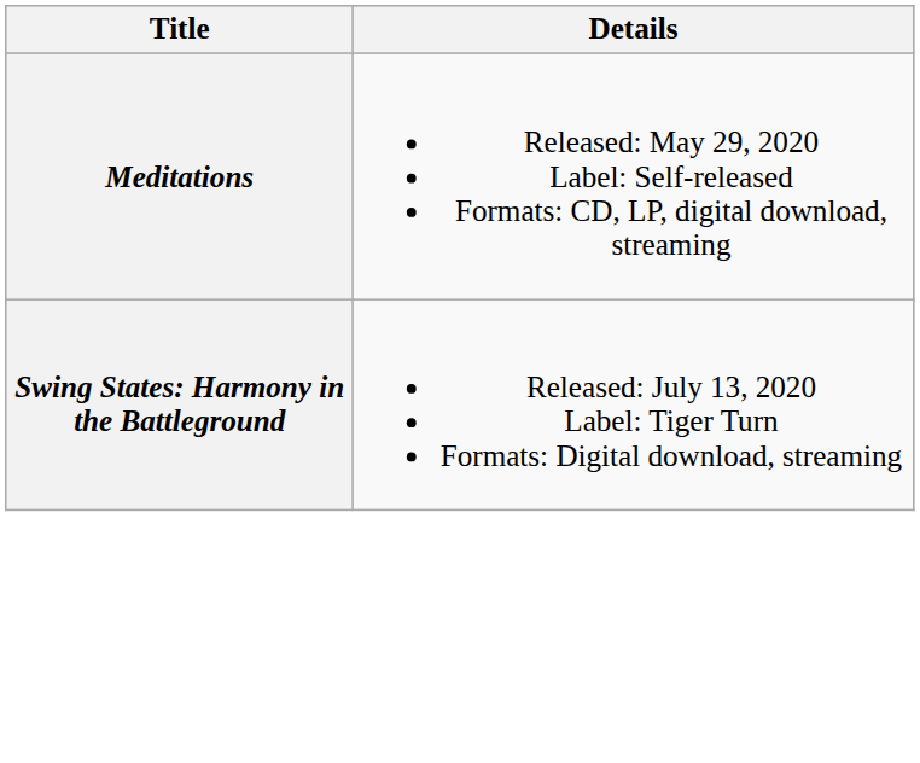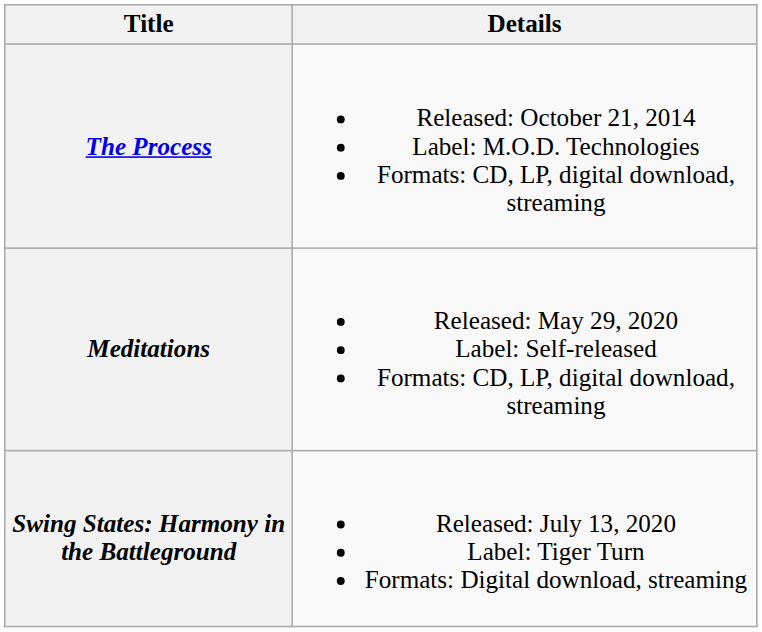+ row: The Process | Released: October 21, 2014 Label: M.O.D. Technologies Formats: CD, LP, digital download, streaming
